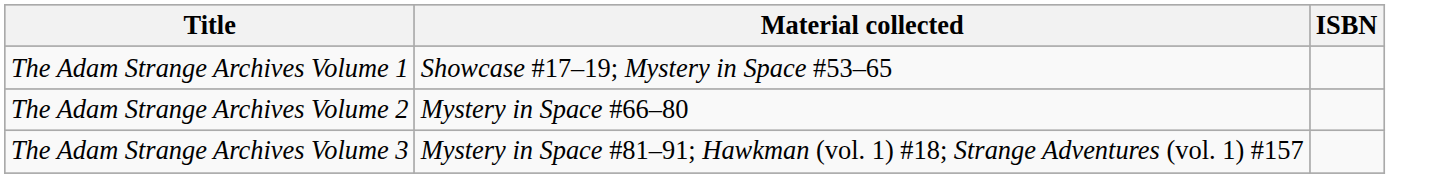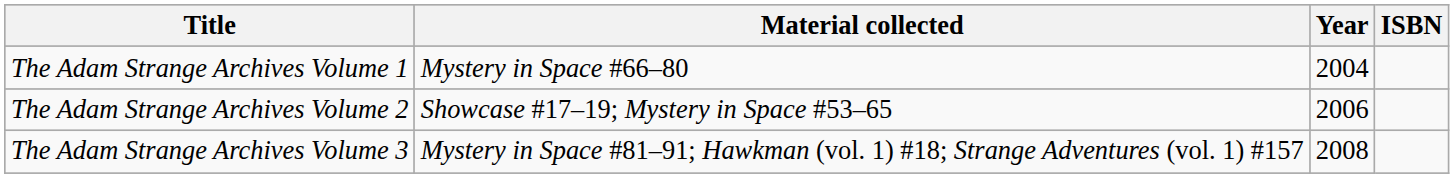+ column: Year | 2004 | 2006 | 2008
The Adam Strange Archives Volume 1 | Material collected: Showcase #17–19; Mystery in Space #53–65 -> Mystery in Space #66–80
The Adam Strange Archives Volume 2 | Material collected: Mystery in Space #66–80 -> Showcase #17–19; Mystery in Space #53–65
